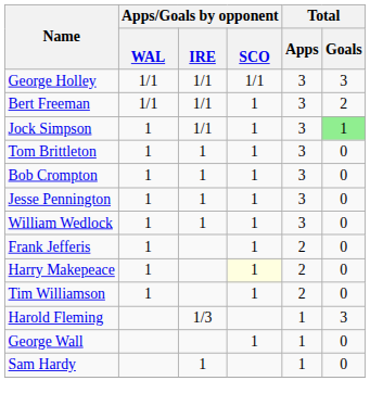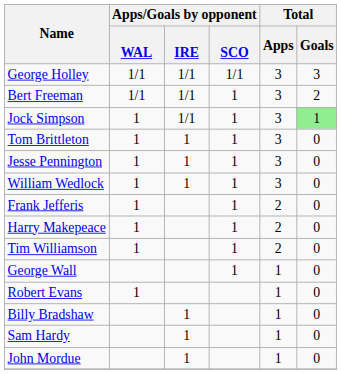- row: Bob Crompton | 1 | 1 | 1 | 3 | 0
Harry Makepeace | Apps/Goals by opponent / SCO: lightyellow background -> no background
- row: Harold Fleming | 1/3 | 1 | 3
+ row: Robert Evans | 1 | 1 | 0
+ row: Billy Bradshaw | 1 | 1 | 0
+ row: John Mordue | 1 | 1 | 0
